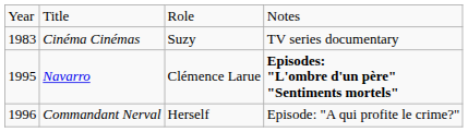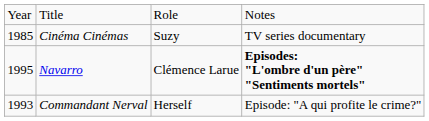Cinéma Cinémas | column 1: 1983 -> 1985
Commandant Nerval | column 1: 1996 -> 1993
